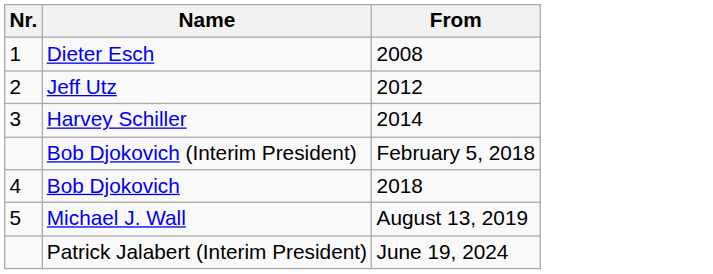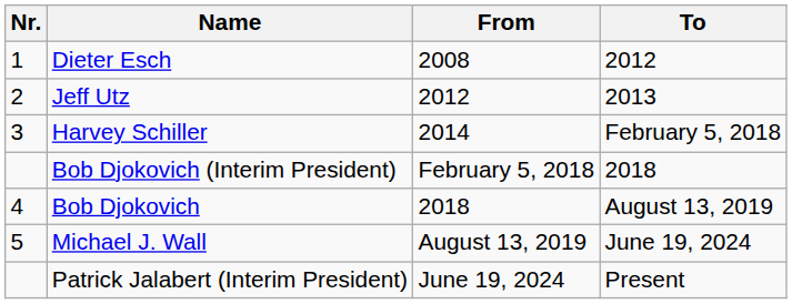+ column: To | 2012 | 2013 | February 5, 2018 | 2018 | August 13, 2019 | June 19, 2024 | Present
